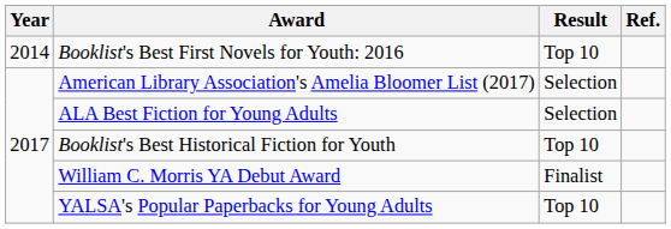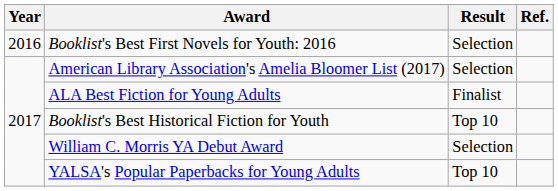Booklist's Best First Novels for Youth: 2016 | Year: 2014 -> 2016
Booklist's Best First Novels for Youth: 2016 | Result: Top 10 -> Selection
ALA Best Fiction for Young Adults | Result: Selection -> Finalist
William C. Morris YA Debut Award | Result: Finalist -> Selection
